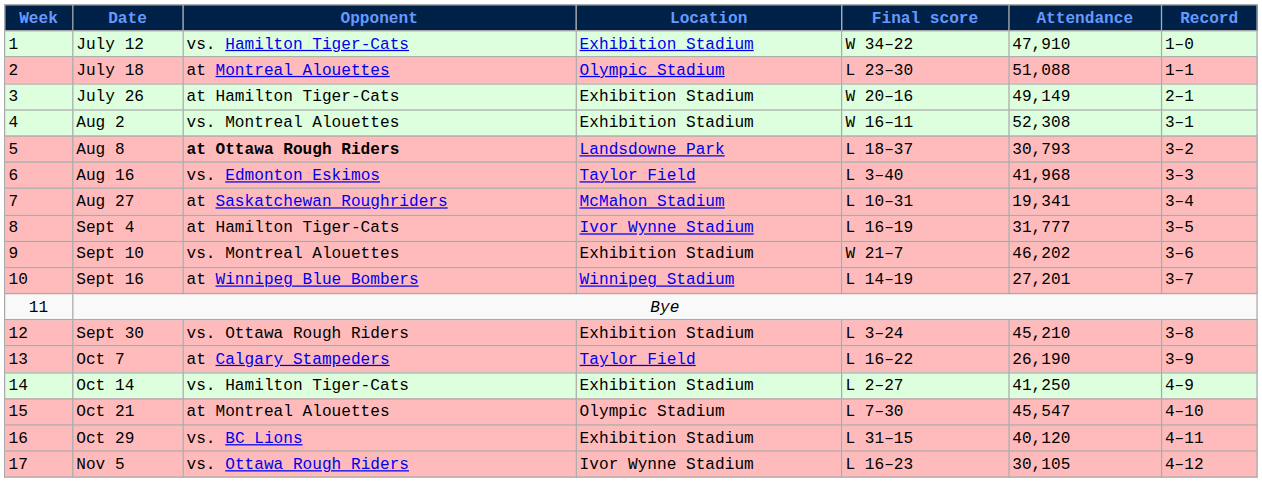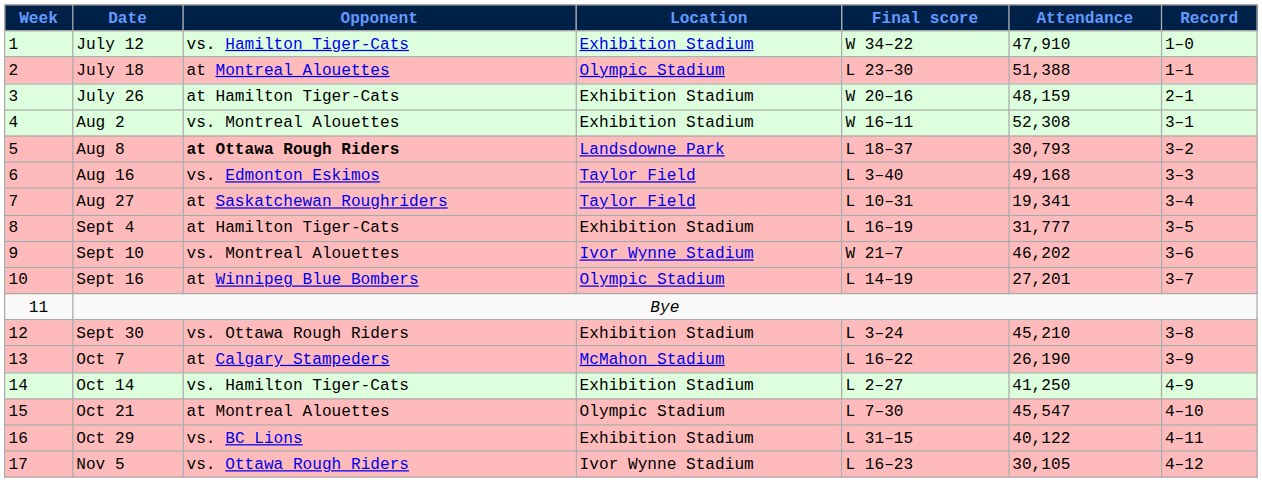July 18 | Attendance: 51,088 -> 51,388
July 26 | Attendance: 49,149 -> 48,159
Aug 16 | Attendance: 41,968 -> 49,168
Aug 27 | Location: McMahon Stadium -> Taylor Field
Sept 4 | Location: Ivor Wynne Stadium -> Exhibition Stadium
Sept 10 | Location: Exhibition Stadium -> Ivor Wynne Stadium
Sept 16 | Location: Winnipeg Stadium -> Olympic Stadium
Oct 7 | Location: Taylor Field -> McMahon Stadium
Oct 29 | Attendance: 40,120 -> 40,122
